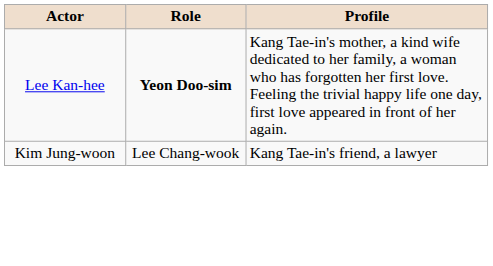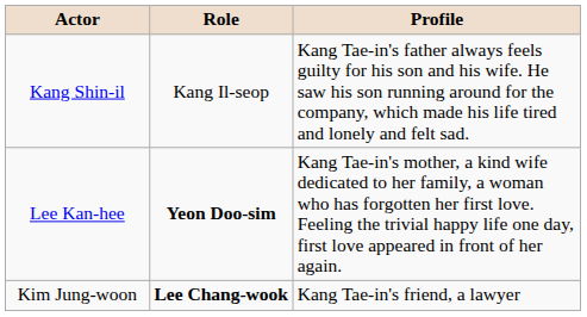+ row: Kang Shin-il | Kang Il-seop | Kang Tae-in's father always feels guilty for his son and his wife. He saw his son running around for the company, which made his life tired and lonely and felt sad.
Kim Jung-woon | Role: normal -> bold
